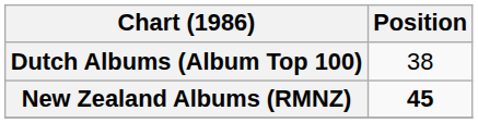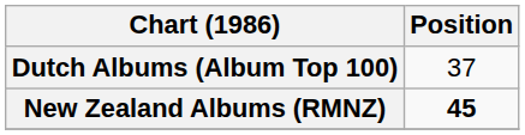Dutch Albums (Album Top 100) | Position: 38 -> 37
